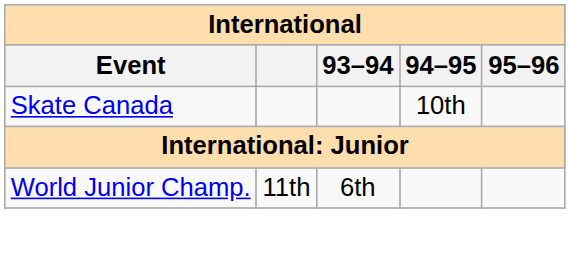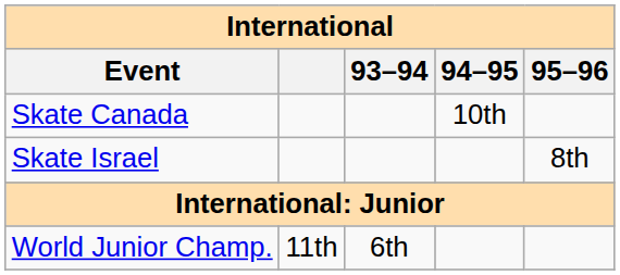+ row: Skate Israel | 8th
